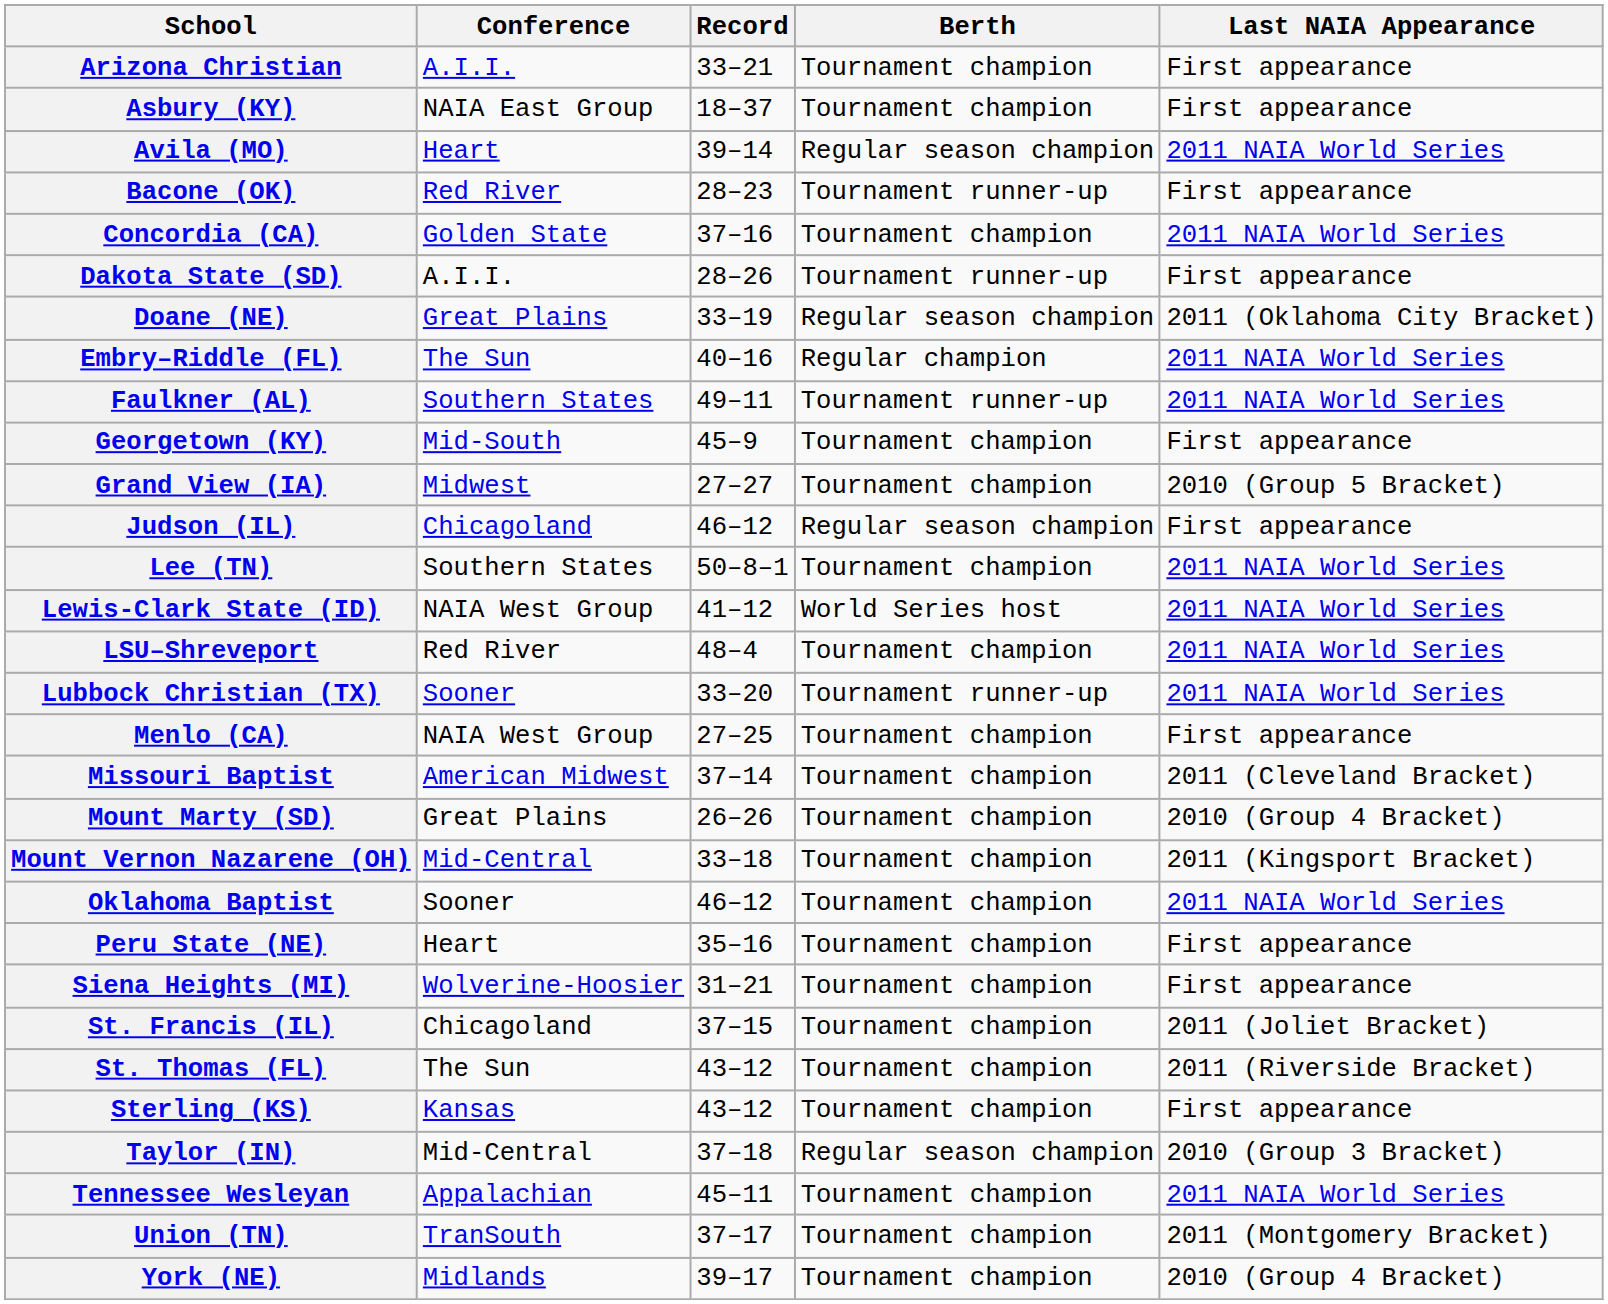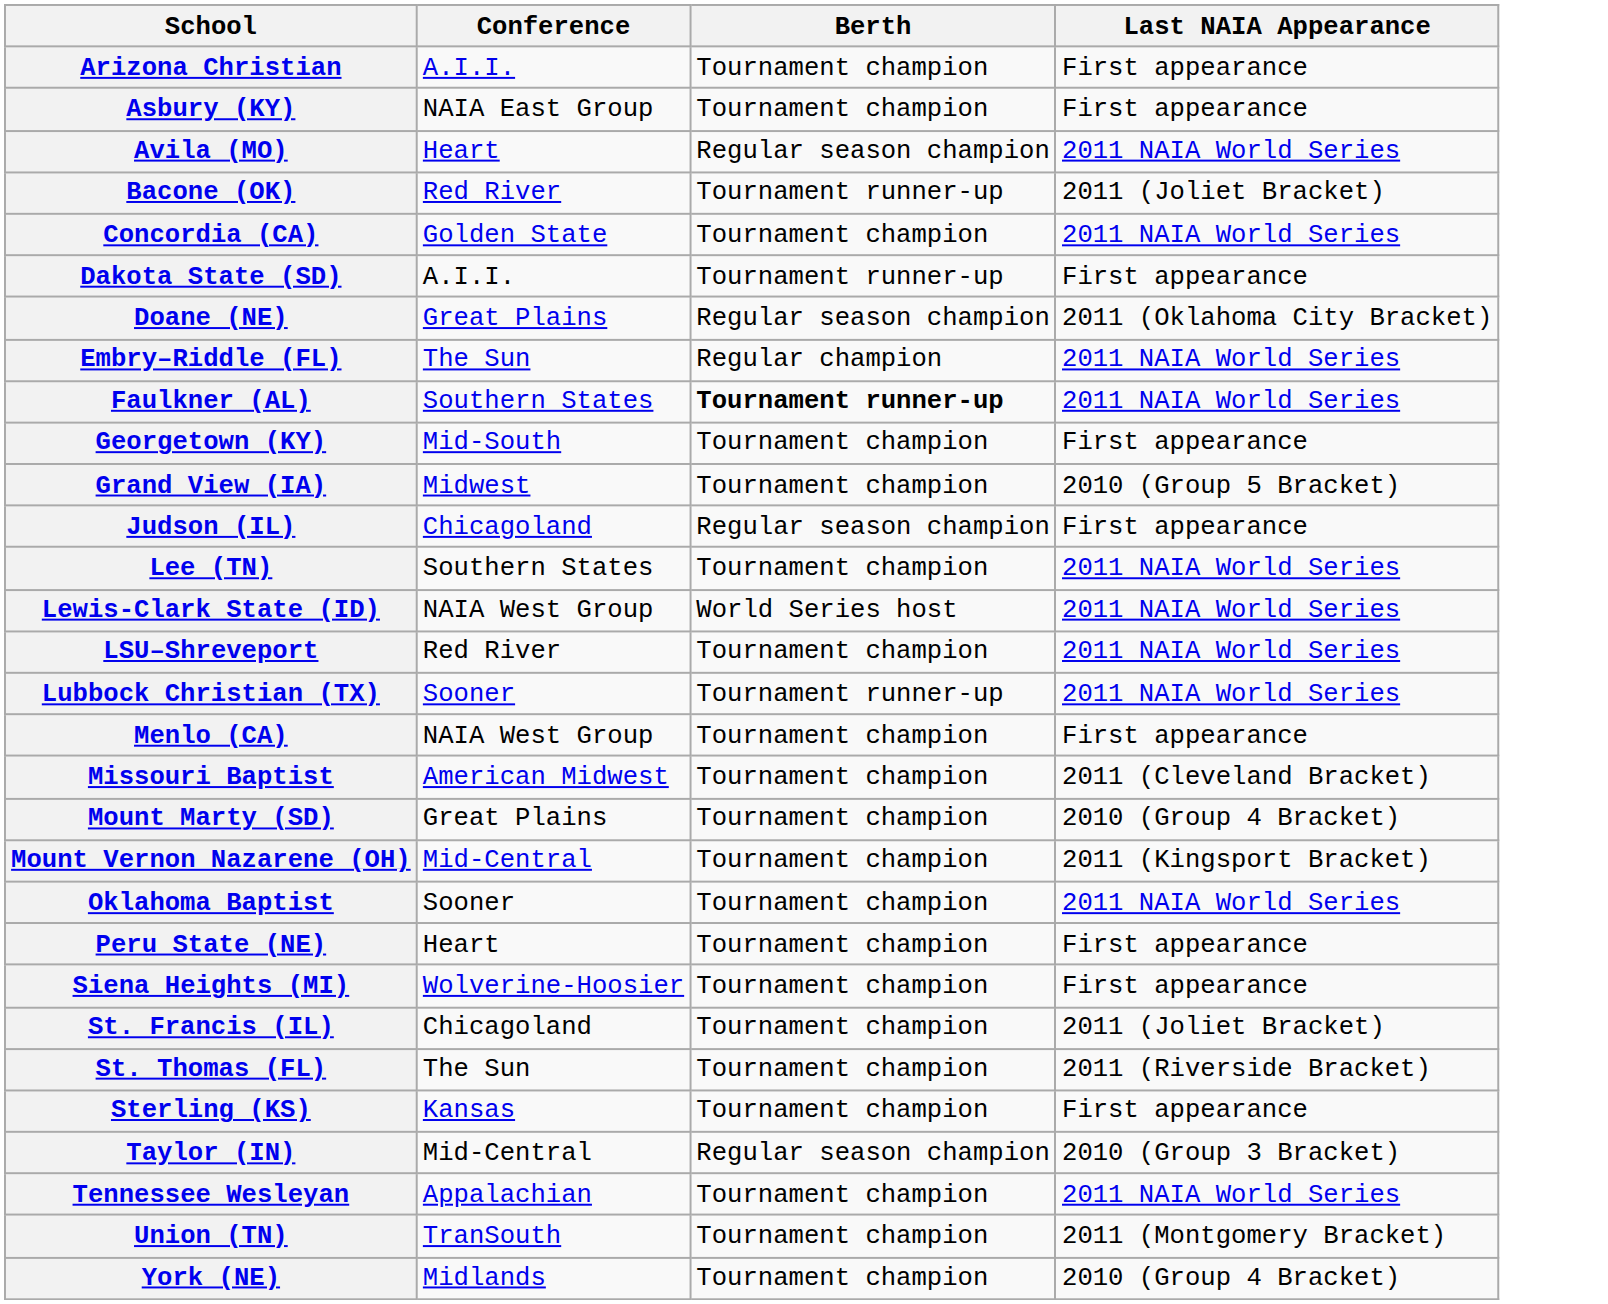- column: Record | 33–21 | 18–37 | 39–14 | 28–23 | 37–16 | 28–26 | 33–19 | 40–16 | 49–11 | 45–9 | 27–27 | 46–12 | 50–8–1 | 41–12 | 48–4 | 33–20 | 27–25 | 37–14 | 26–26 | 33–18 | 46–12 | 35–16 | 31–21 | 37–15 | 43–12 | 43–12 | 37–18 | 45–11 | 37–17 | 39–17
Bacone (OK) | Last NAIA Appearance: First appearance -> 2011 (Joliet Bracket)
Faulkner (AL) | Berth: normal -> bold
